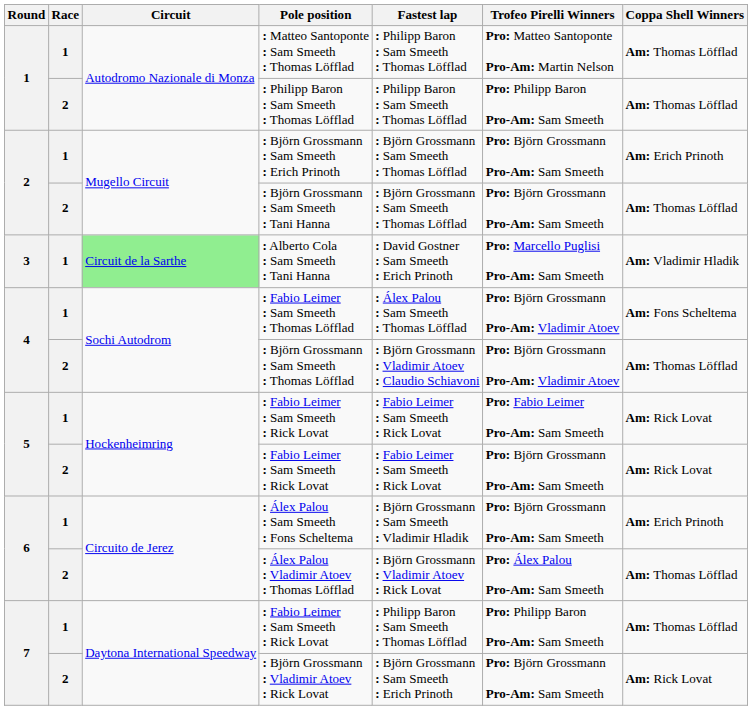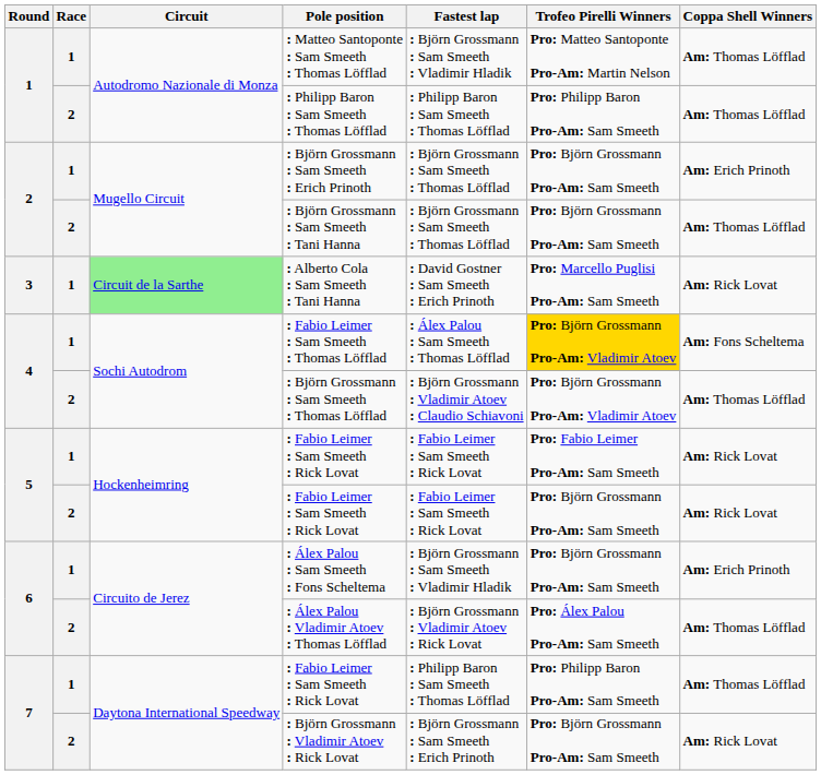: Matteo Santoponte : Sam Smeeth : Thomas Löfflad | Fastest lap: : Philipp Baron : Sam Smeeth : Thomas Löfflad -> : Björn Grossmann : Sam Smeeth : Vladimir Hladik
: Alberto Cola : Sam Smeeth : Tani Hanna | Coppa Shell Winners: Am: Vladimir Hladik -> Am: Rick Lovat
: Fabio Leimer : Sam Smeeth : Thomas Löfflad | Trofeo Pirelli Winners: no background -> gold background
